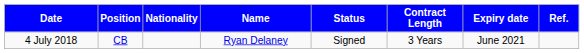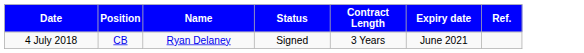- column: Nationality
